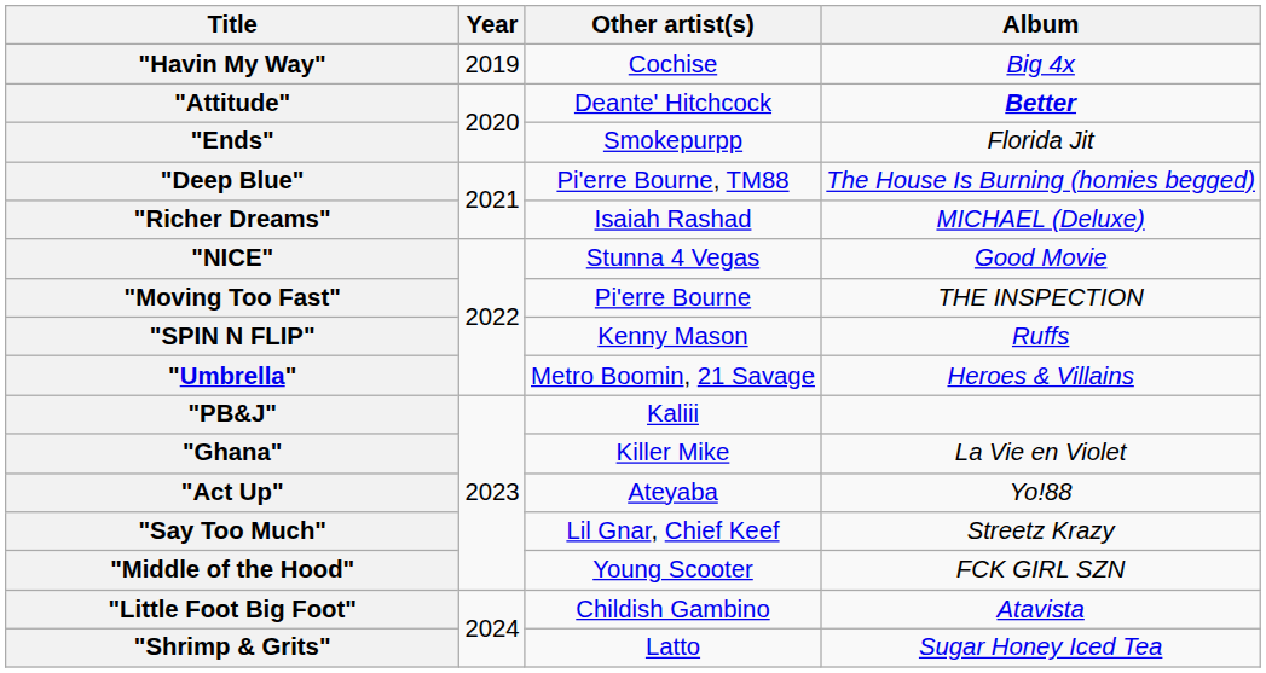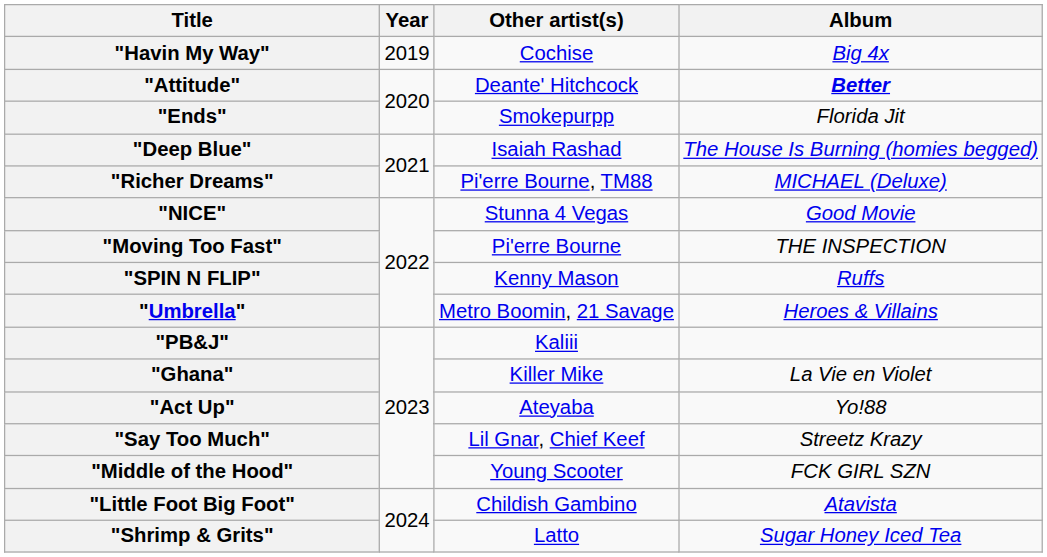"Deep Blue" | Other artist(s): Pi'erre Bourne, TM88 -> Isaiah Rashad
"Richer Dreams" | Other artist(s): Isaiah Rashad -> Pi'erre Bourne, TM88
